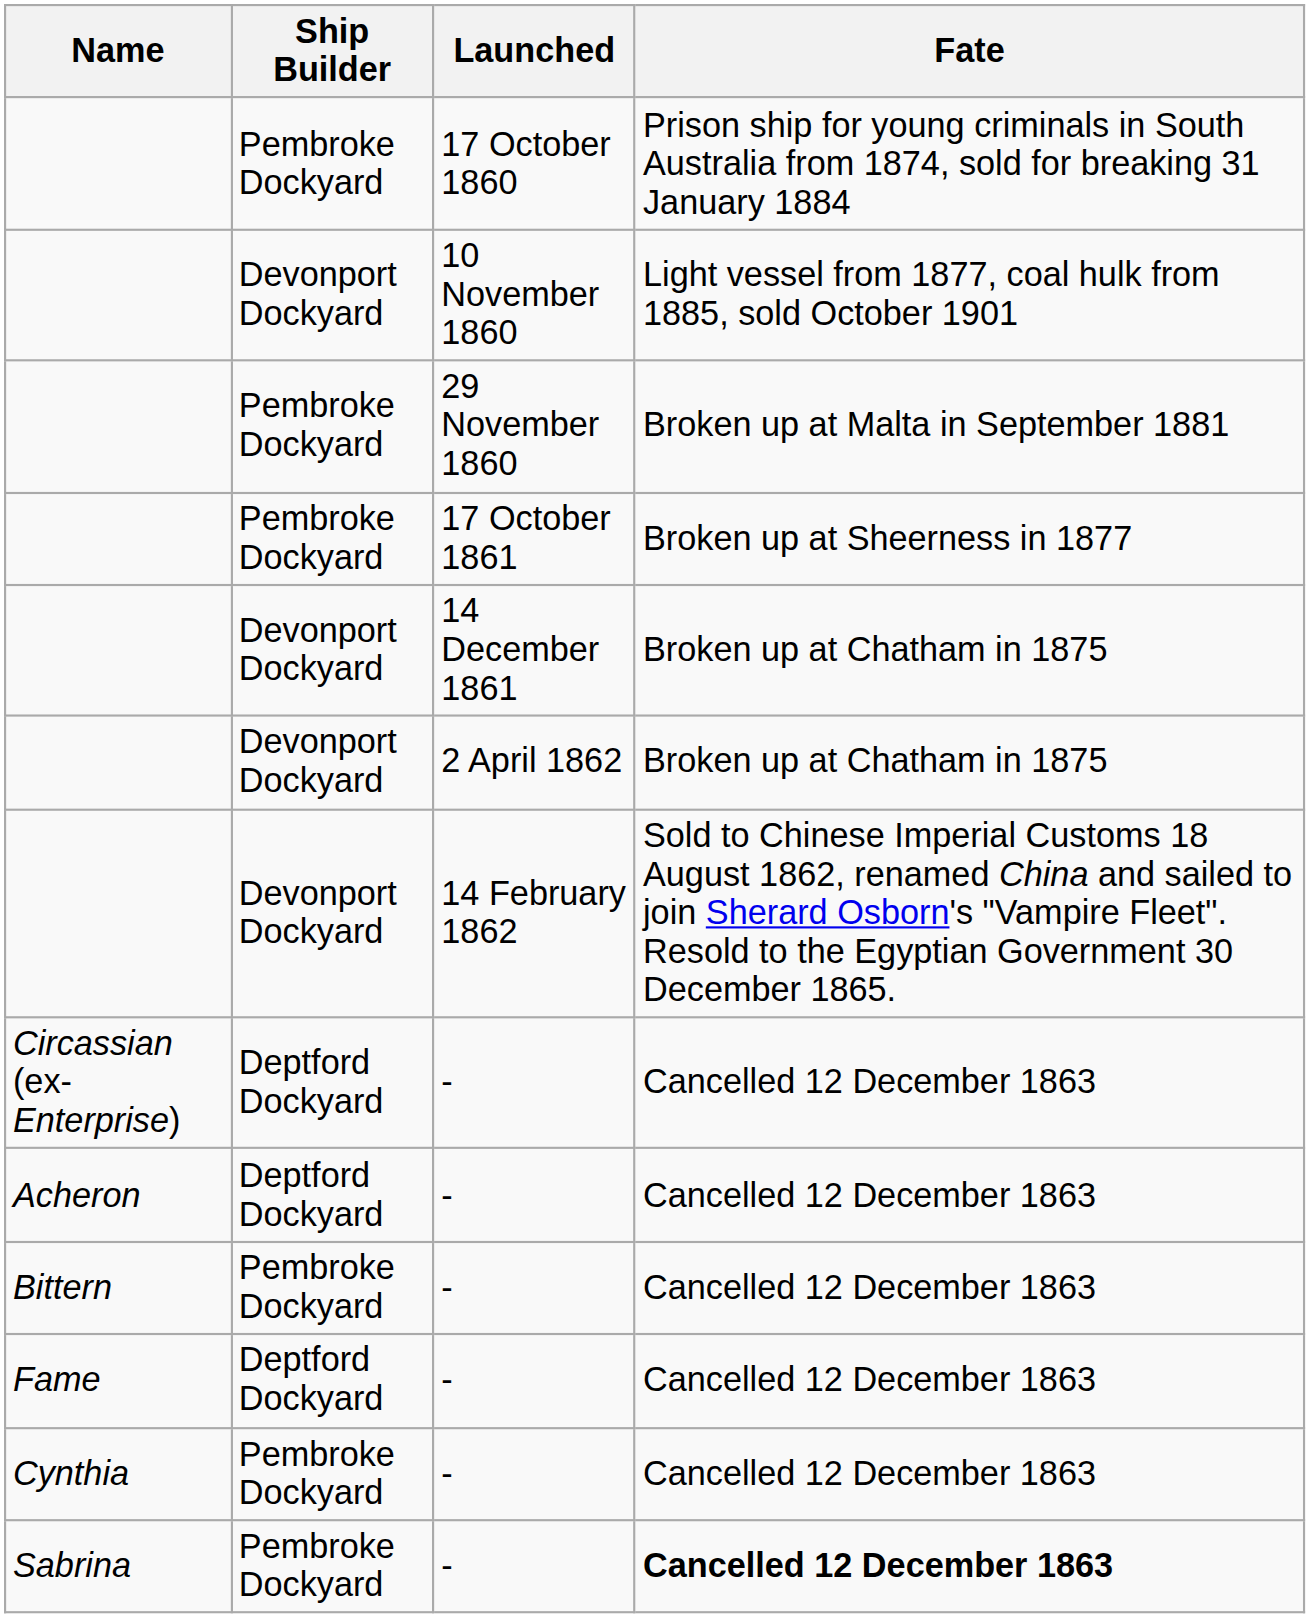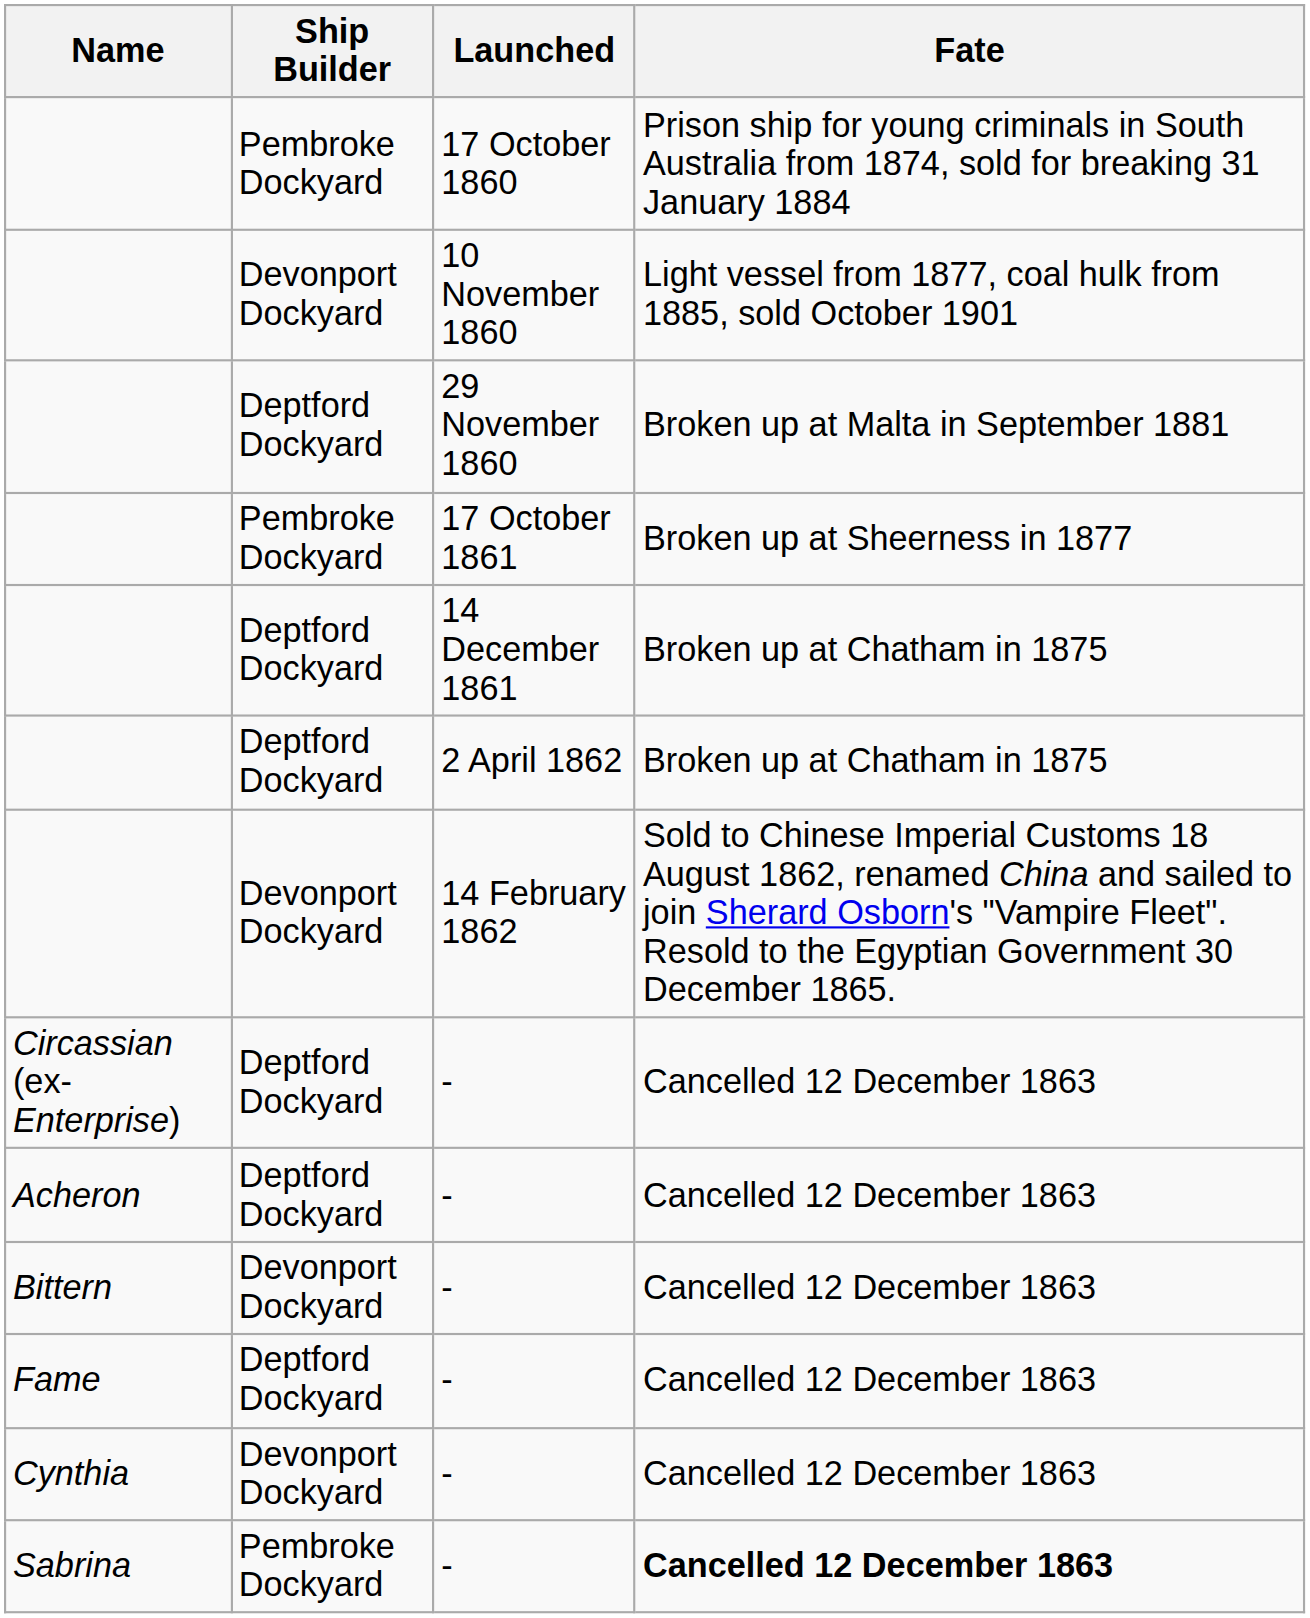29 November 1860 | Ship Builder: Pembroke Dockyard -> Deptford Dockyard
14 December 1861 | Ship Builder: Devonport Dockyard -> Deptford Dockyard
2 April 1862 | Ship Builder: Devonport Dockyard -> Deptford Dockyard
Bittern / - | Ship Builder: Pembroke Dockyard -> Devonport Dockyard
Cynthia / - | Ship Builder: Pembroke Dockyard -> Devonport Dockyard
